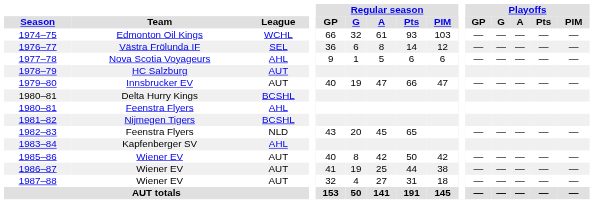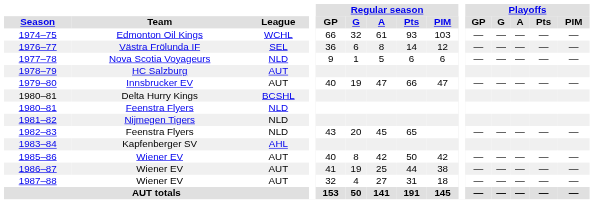1977–78 | League: AHL -> NLD
1980–81 / Feenstra Flyers | League: AHL -> NLD
1981–82 | League: BCSHL -> NLD
